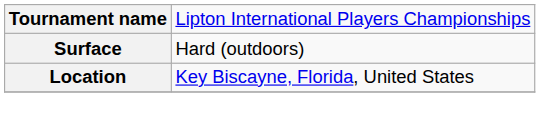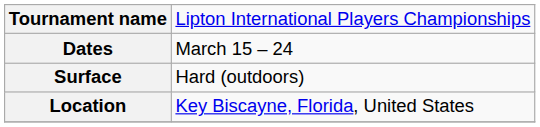+ row: Dates | March 15 – 24
